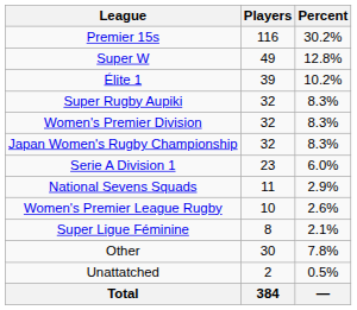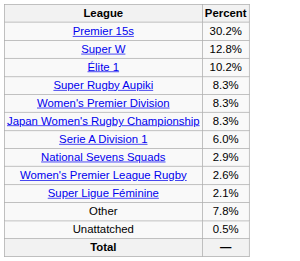- column: Players | 116 | 49 | 39 | 32 | 32 | 32 | 23 | 11 | 10 | 8 | 30 | 2 | 384
